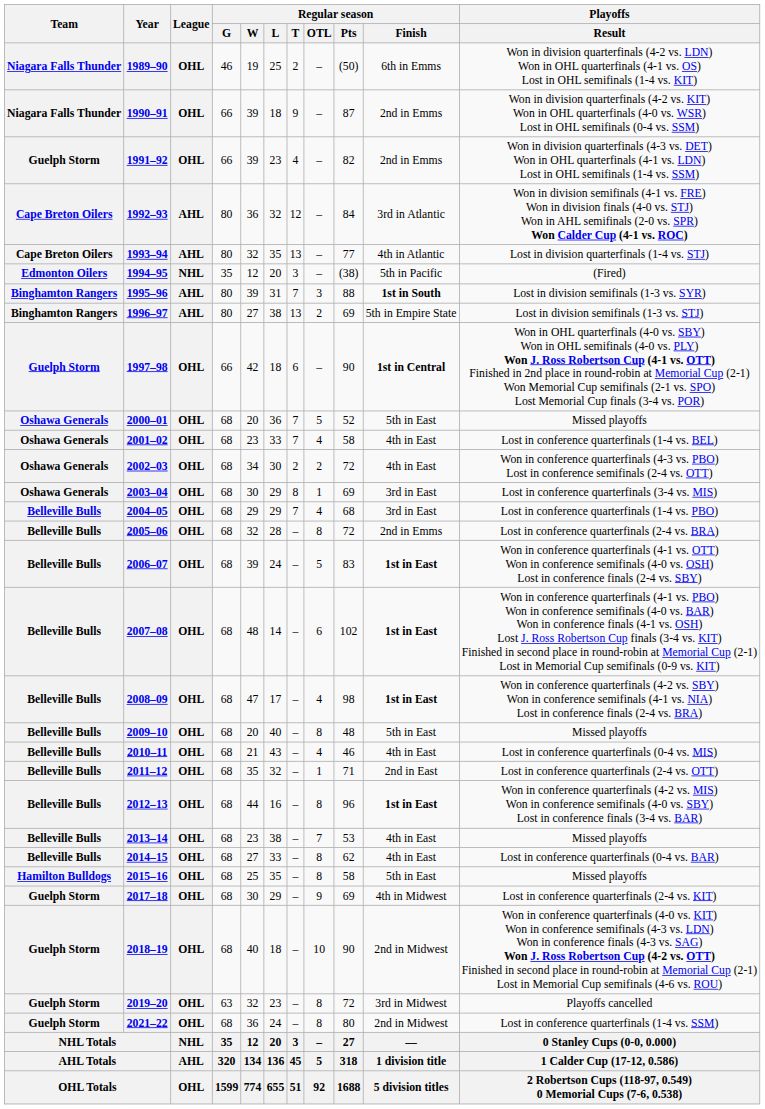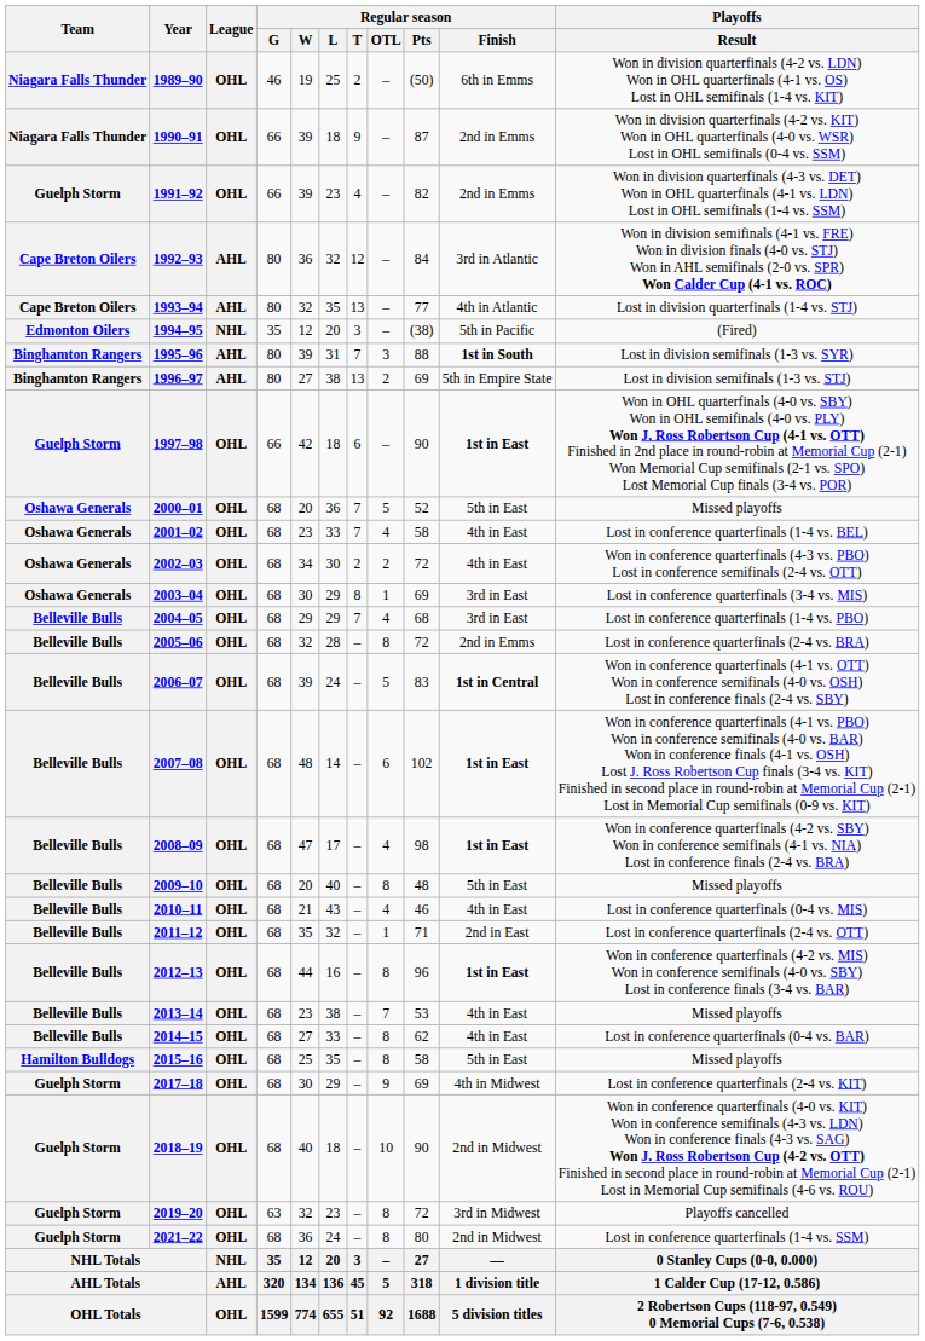1997–98 | Regular season / Finish: 1st in Central -> 1st in East
2006–07 | Regular season / Finish: 1st in East -> 1st in Central
